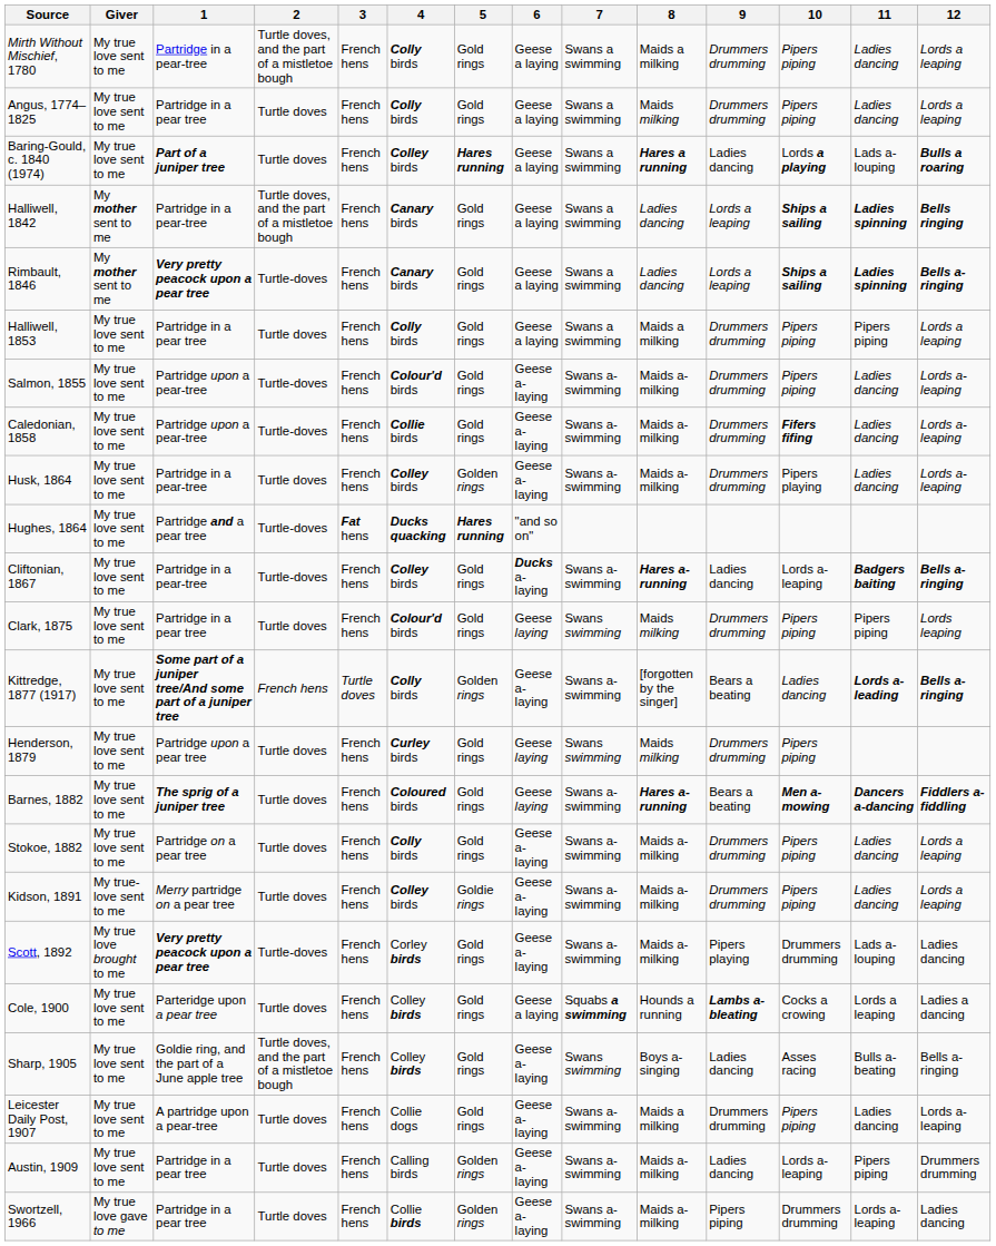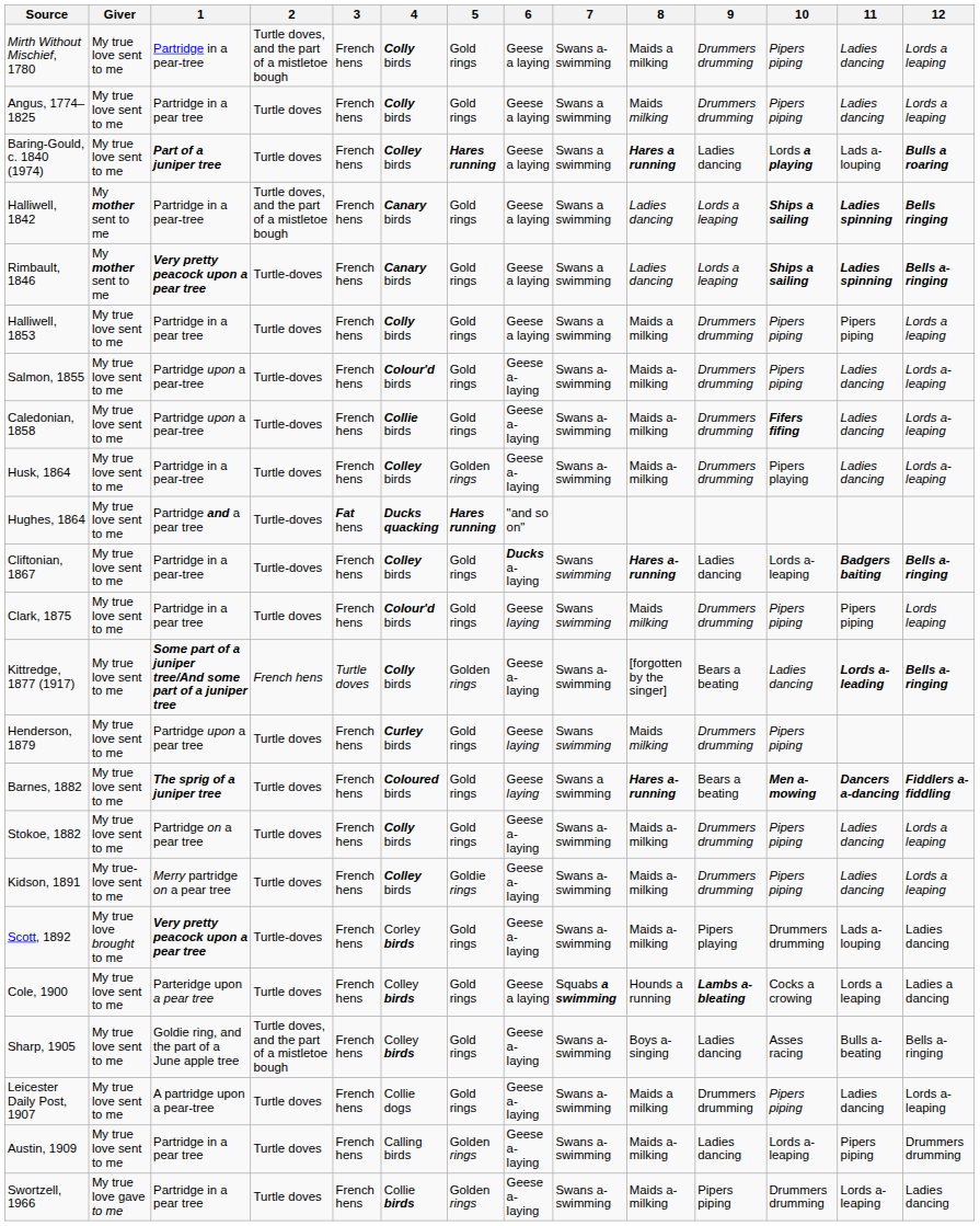Mirth Without Mischief, 1780 | 7: Swans a swimming -> Swans a-swimming
Cliftonian, 1867 | 7: Swans a-swimming -> Swans swimming
Barnes, 1882 | 7: Swans a-swimming -> Swans a swimming
Sharp, 1905 | 7: Swans swimming -> Swans a-swimming
